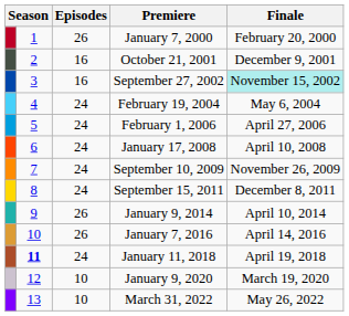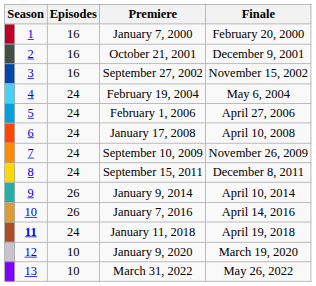January 7, 2000 | Episodes: 26 -> 16
September 27, 2002 | Finale: paleturquoise background -> no background
